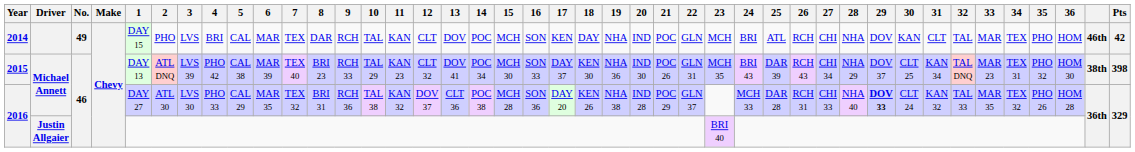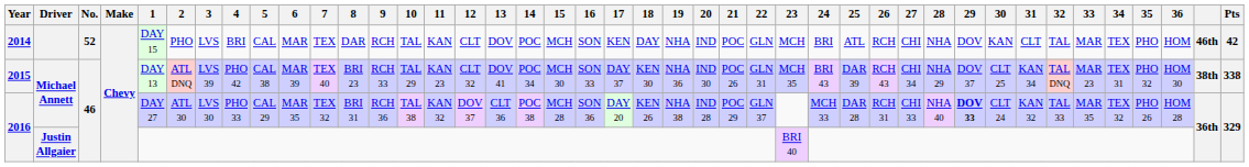2014 | No.: 49 -> 52
2015 | Pts: 398 -> 338
